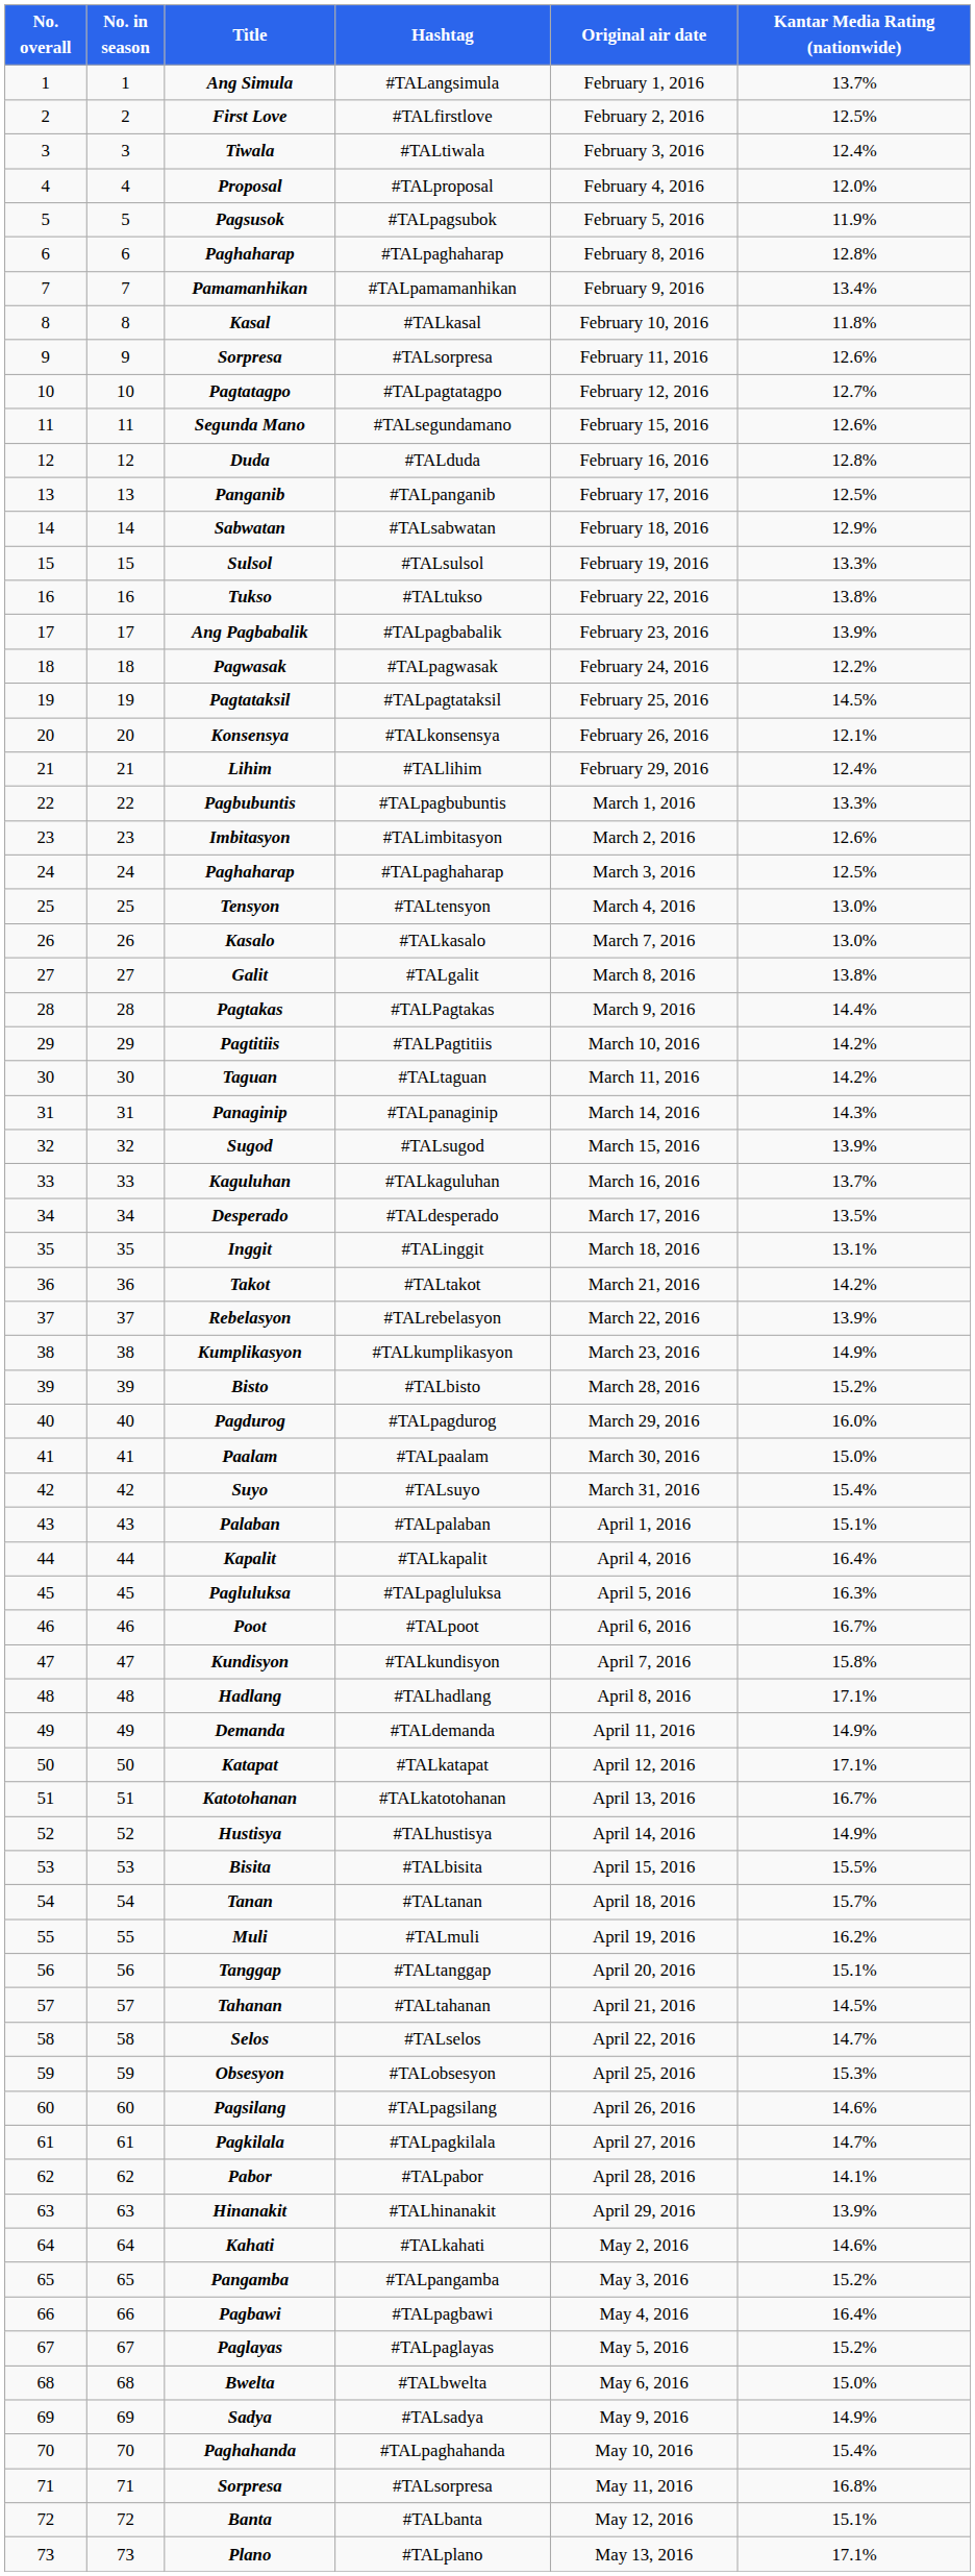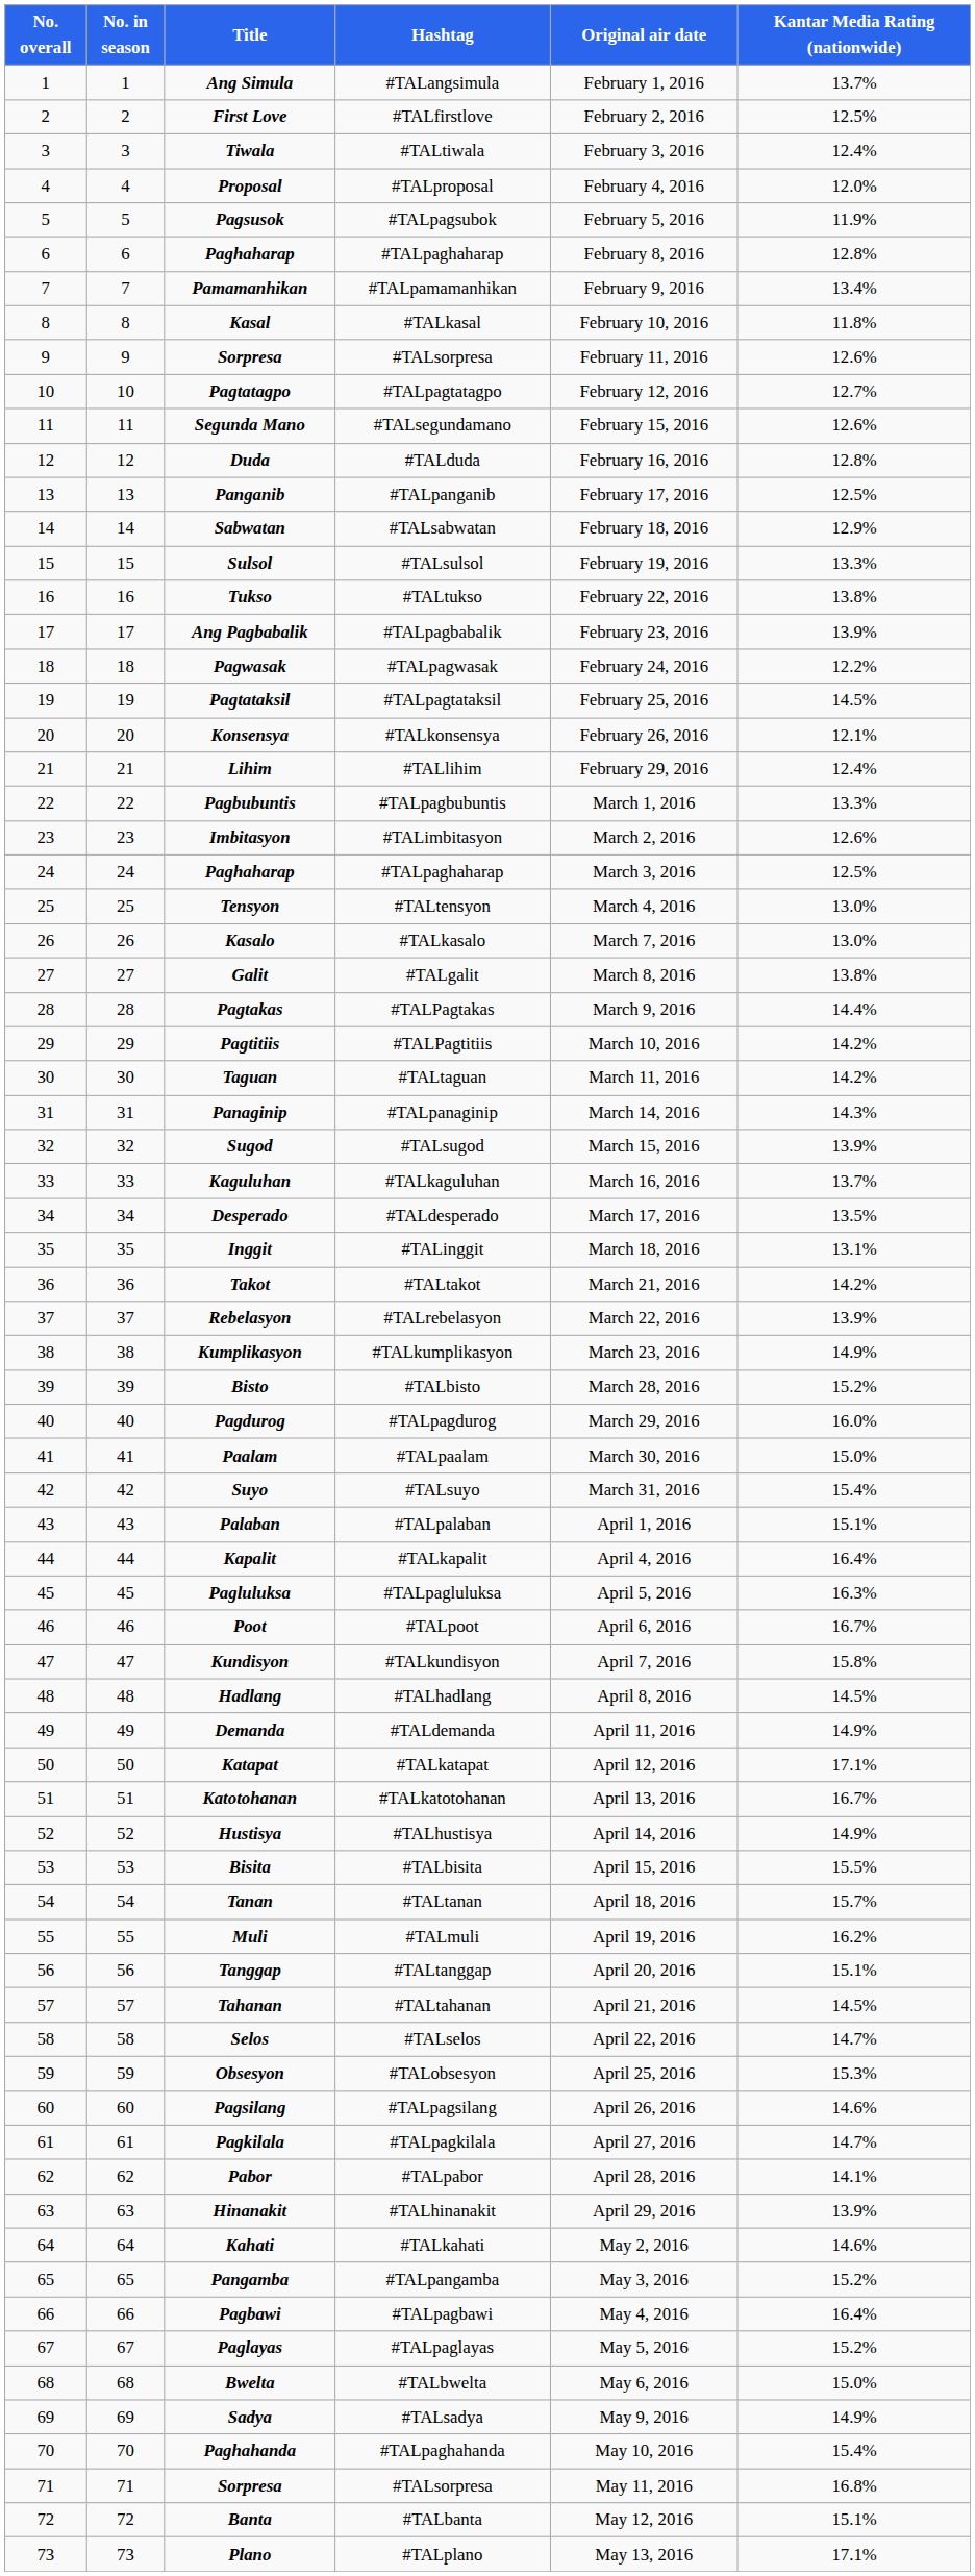Hadlang | Kantar Media Rating (nationwide): 17.1% -> 14.5%
